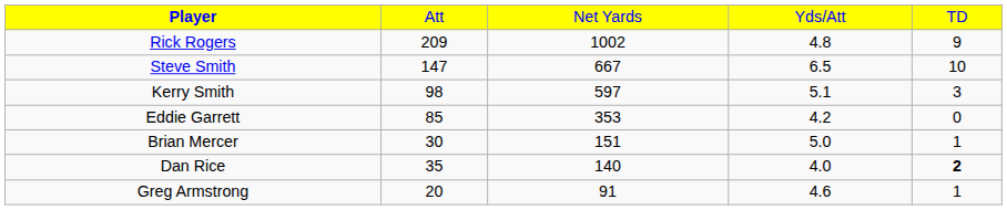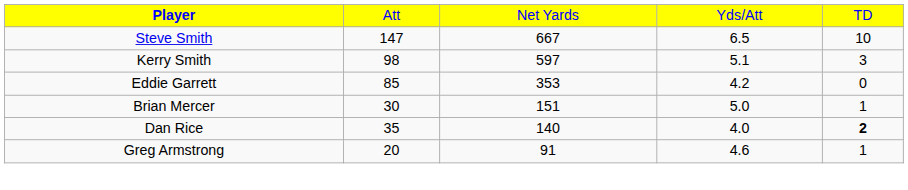- row: Rick Rogers | 209 | 1002 | 4.8 | 9
